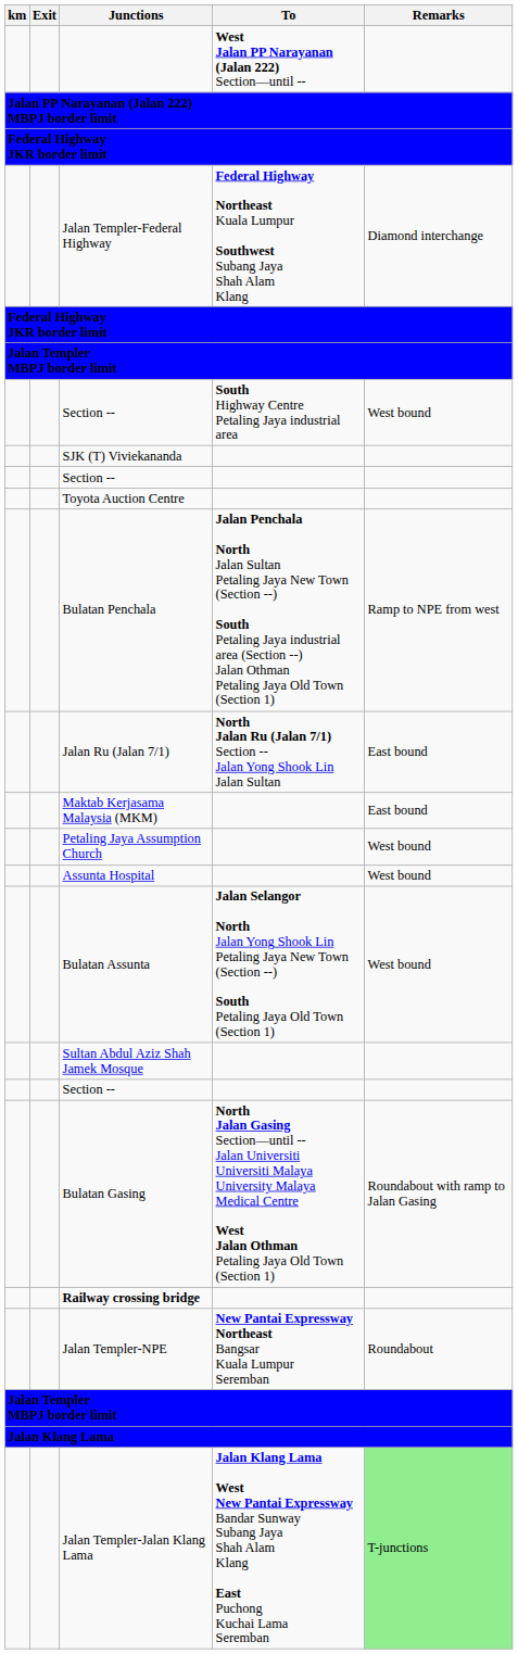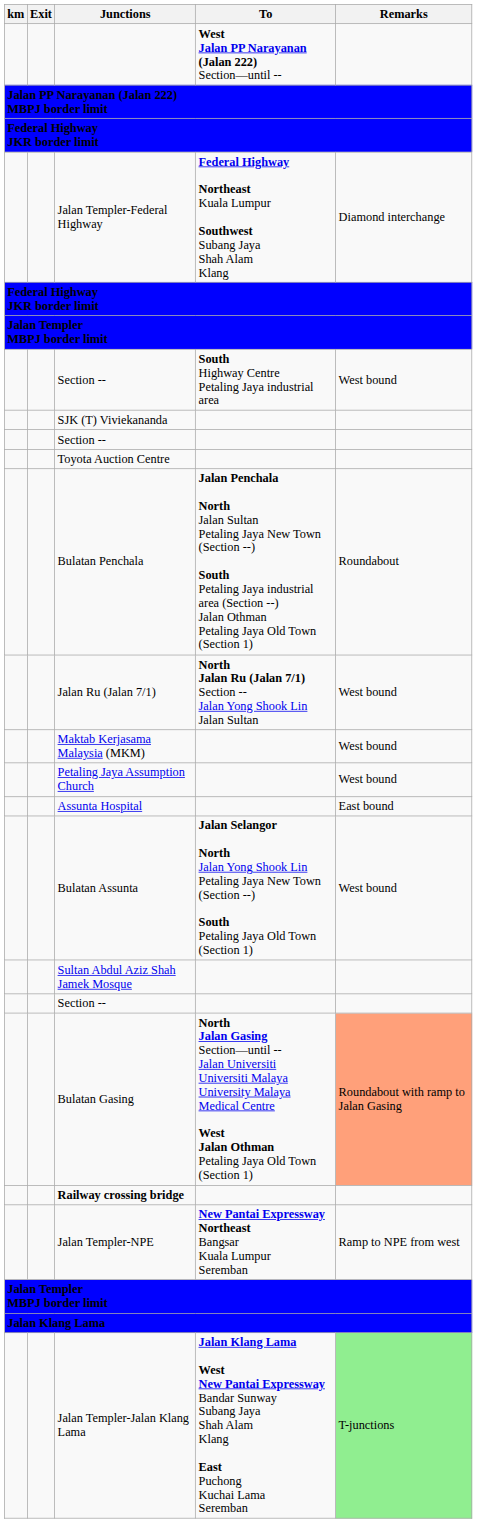Bulatan Penchala | Remarks: Ramp to NPE from west -> Roundabout
Jalan Ru (Jalan 7/1) | Remarks: East bound -> West bound
Maktab Kerjasama Malaysia (MKM) | Remarks: East bound -> West bound
Assunta Hospital | Remarks: West bound -> East bound
Bulatan Gasing | Remarks: no background -> lightsalmon background
Jalan Templer-NPE | Remarks: Roundabout -> Ramp to NPE from west
